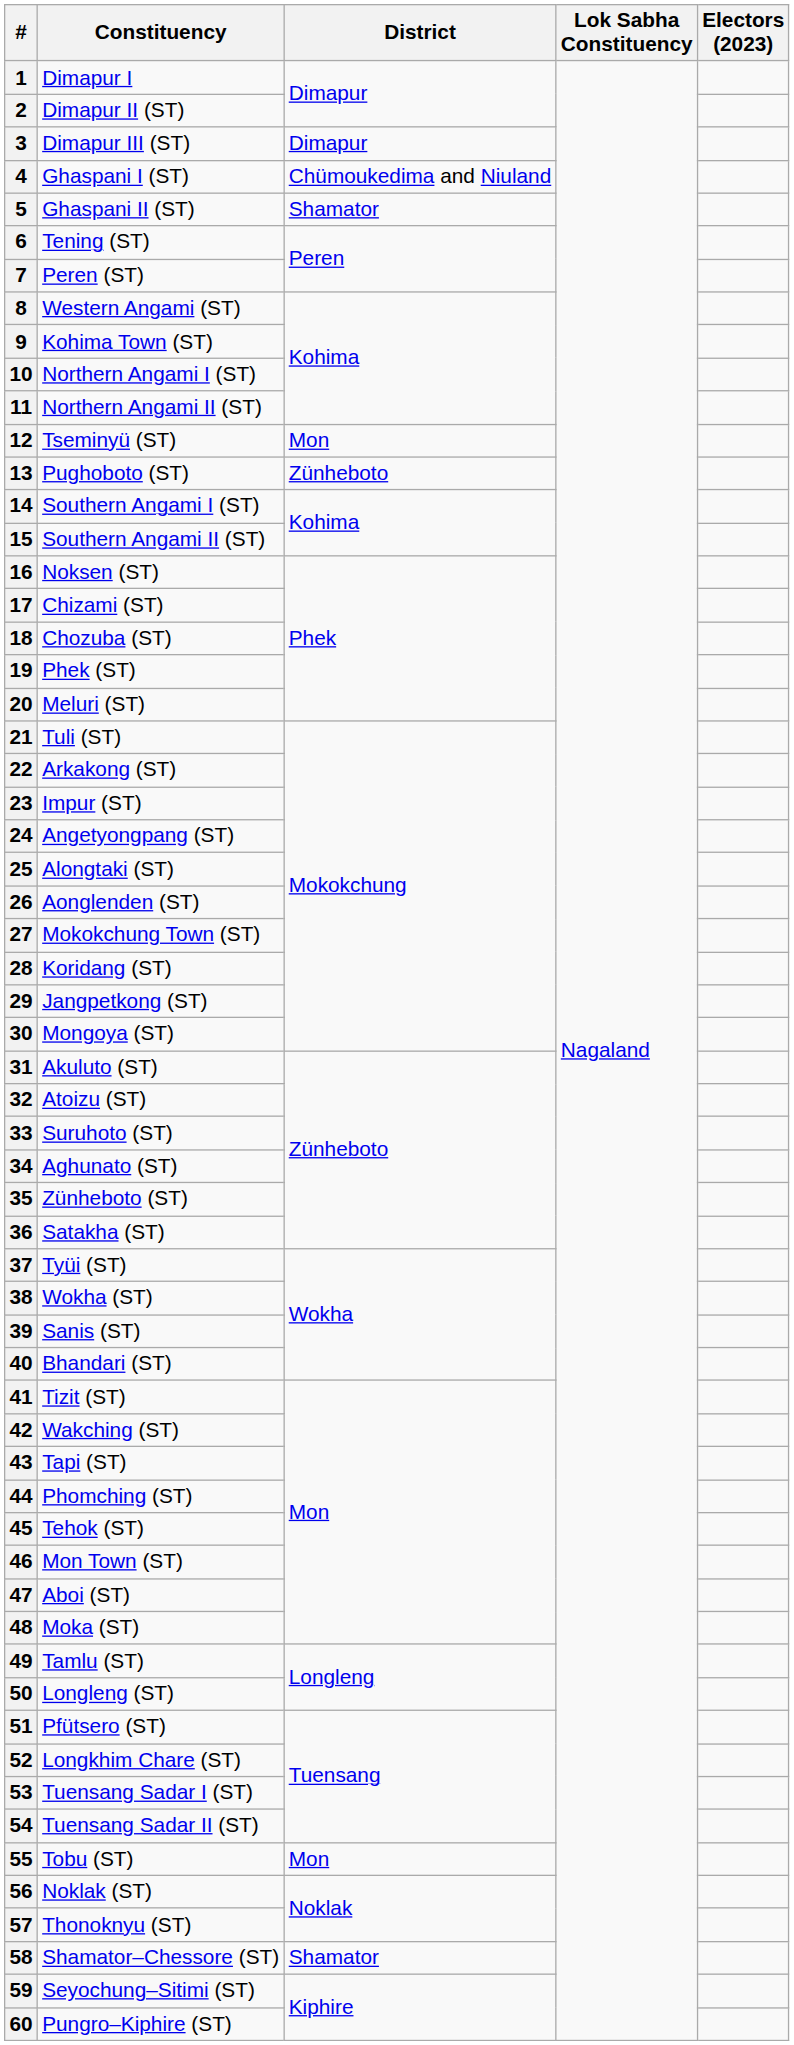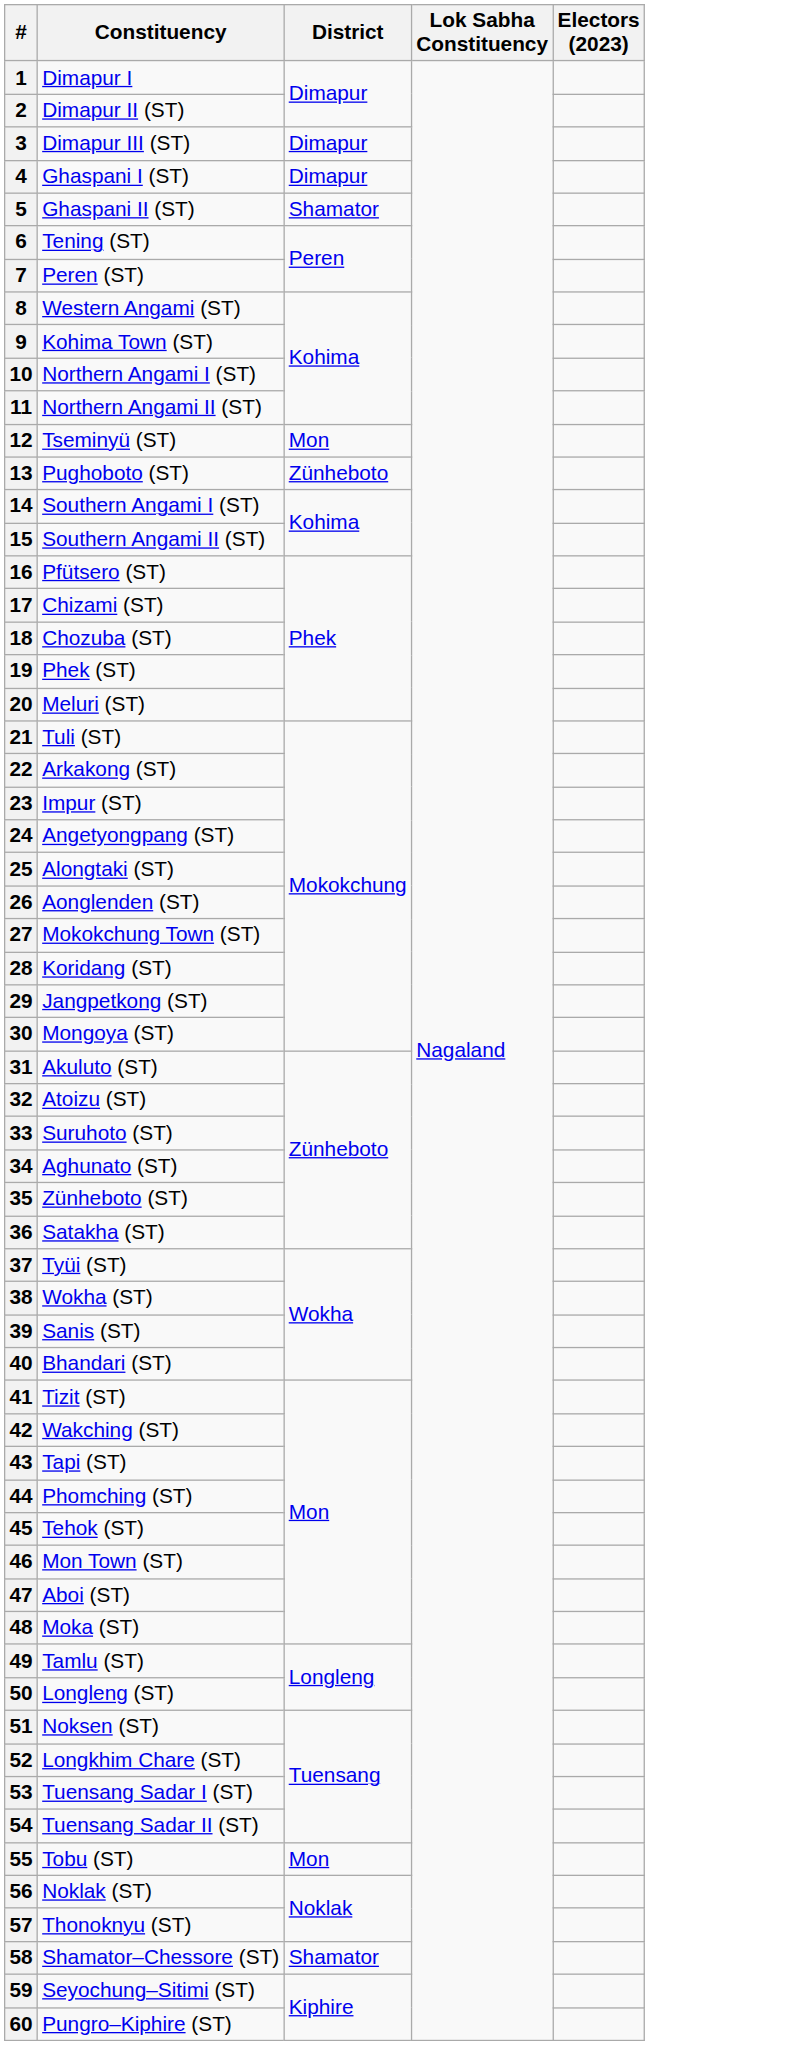4 | District: Chümoukedima and Niuland -> Dimapur
16 | Constituency: Noksen (ST) -> Pfütsero (ST)
51 | Constituency: Pfütsero (ST) -> Noksen (ST)
